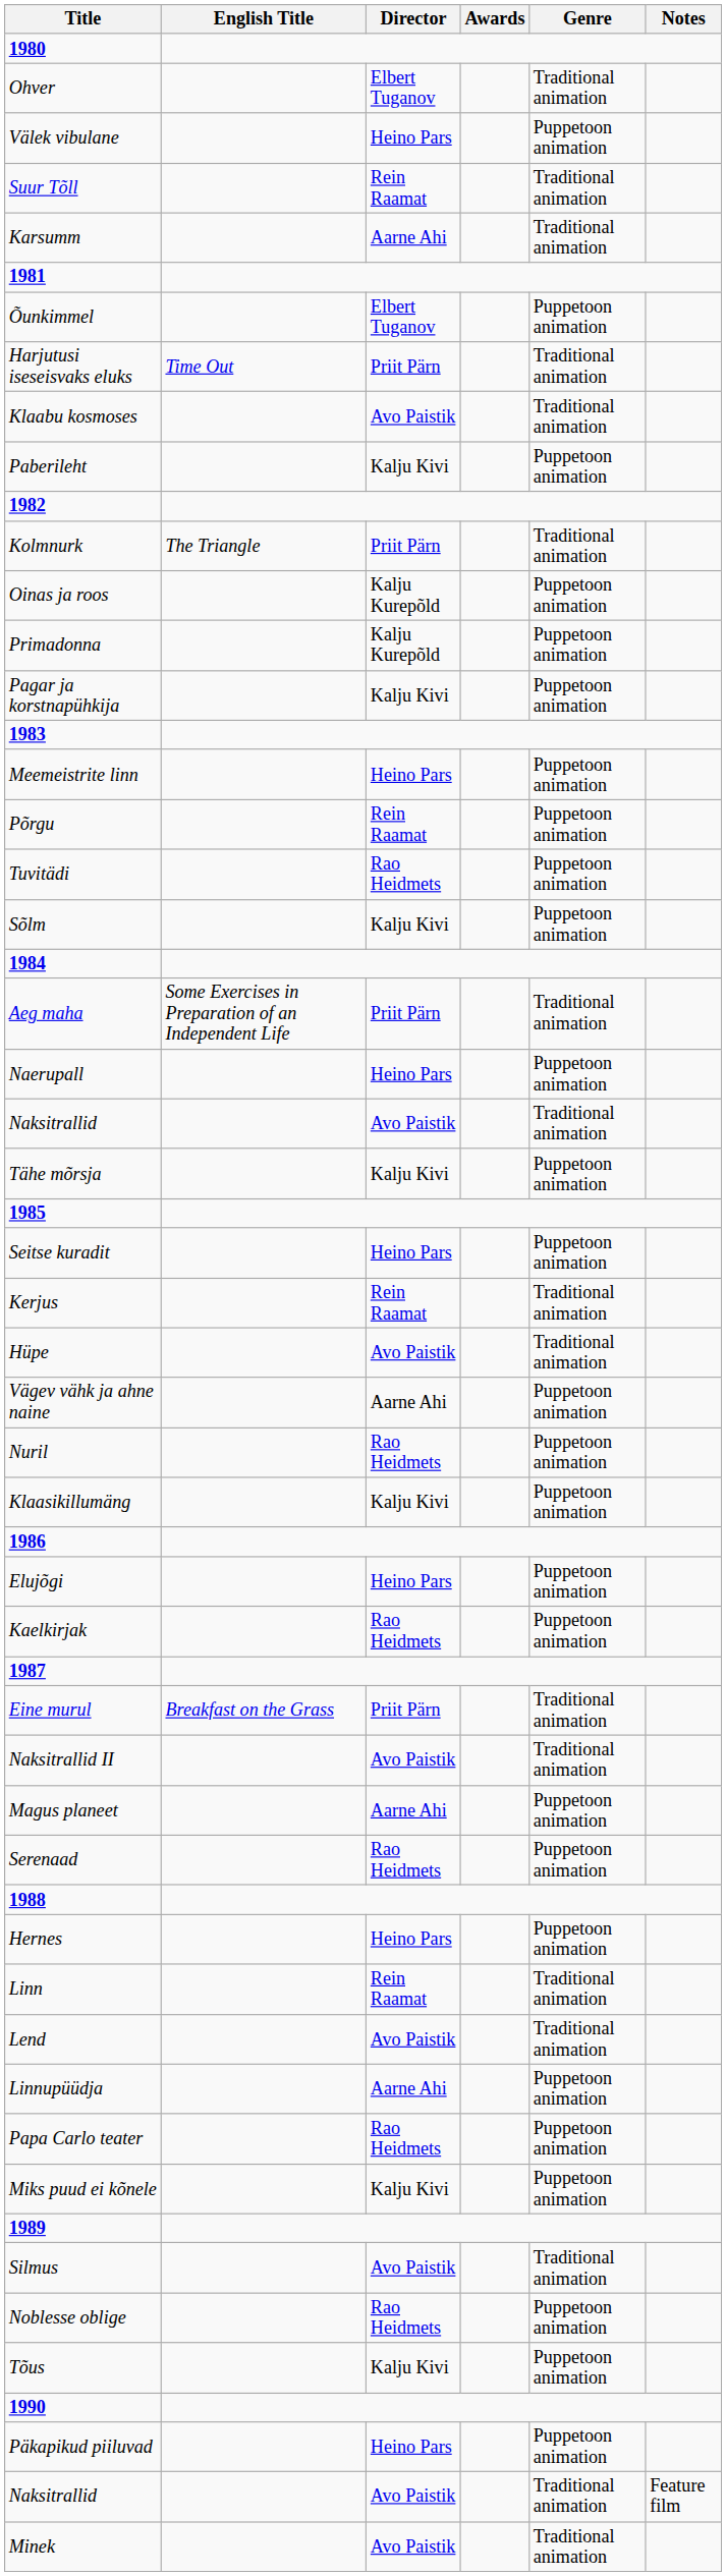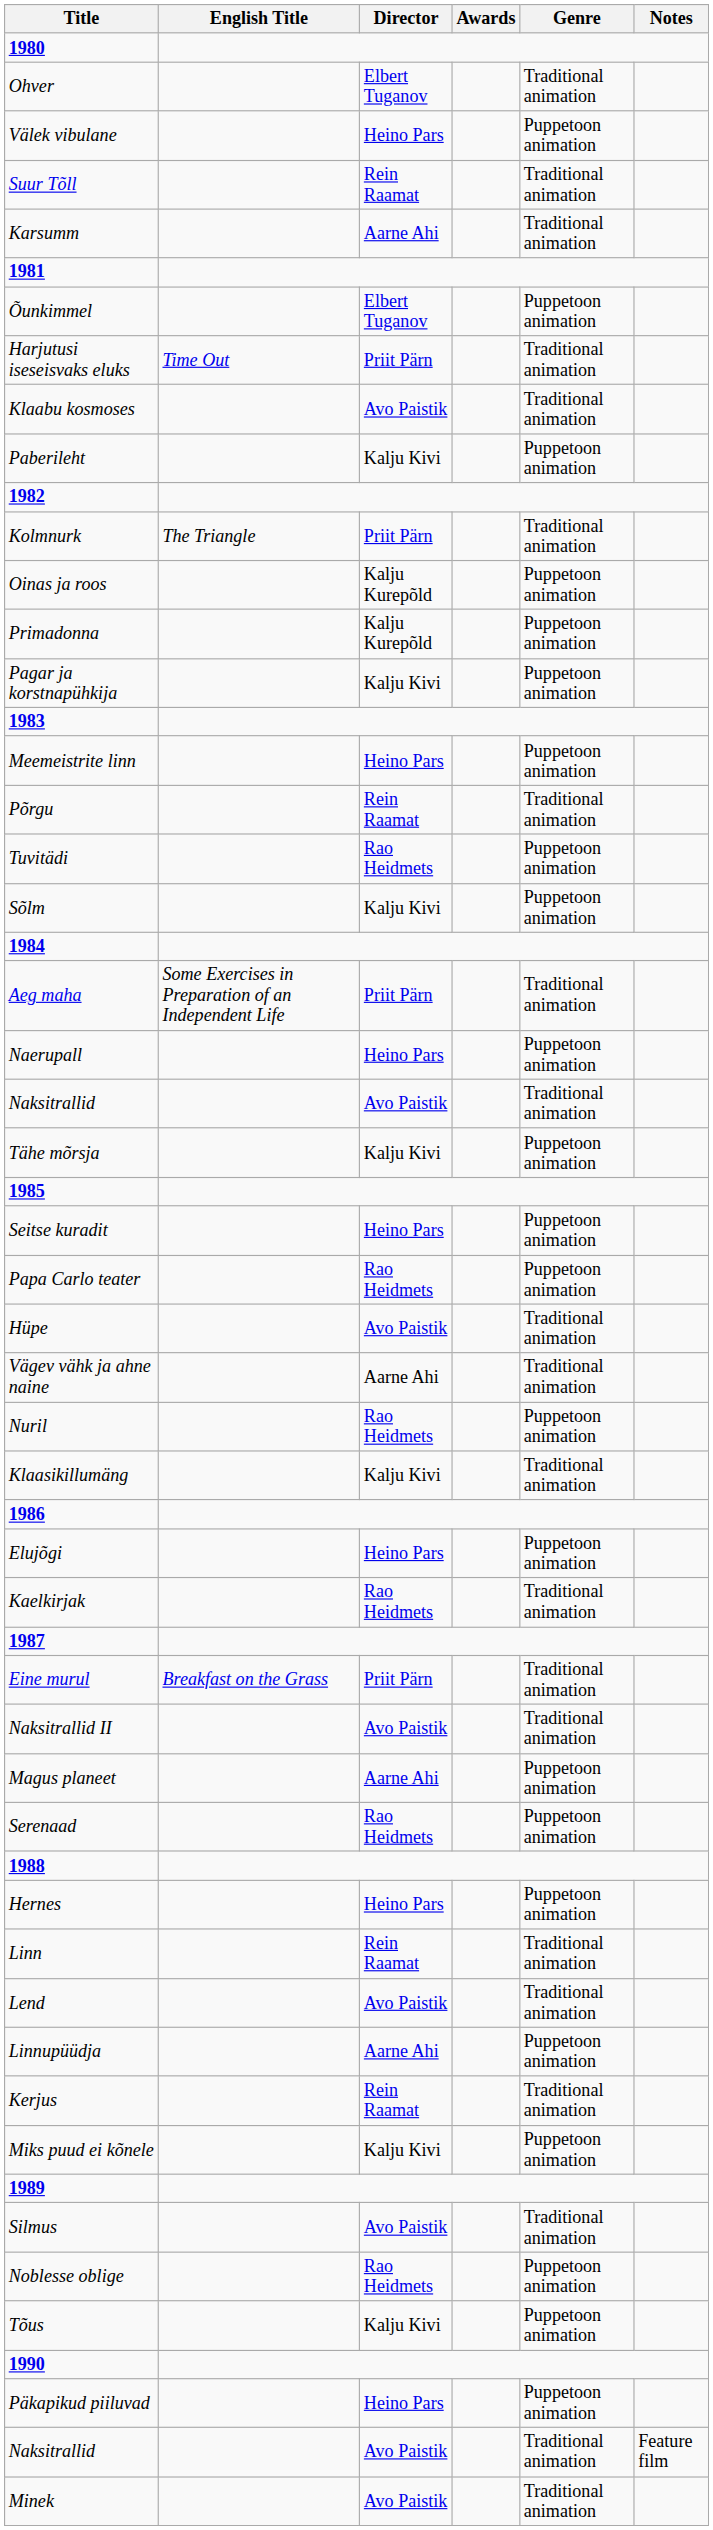Põrgu | Genre: Puppetoon animation -> Traditional animation
rows swapped: Kerjus <-> Papa Carlo teater
Vägev vähk ja ahne naine | Genre: Puppetoon animation -> Traditional animation
Klaasikillumäng | Genre: Puppetoon animation -> Traditional animation
Kaelkirjak | Genre: Puppetoon animation -> Traditional animation
